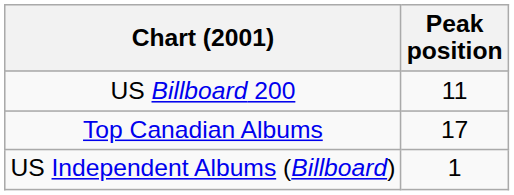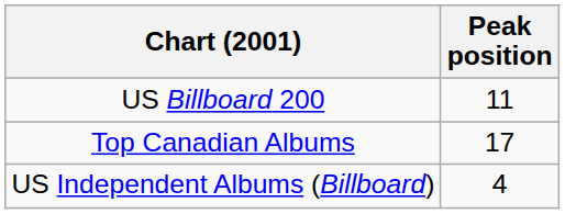US Independent Albums (Billboard) | Peak position: 1 -> 4
